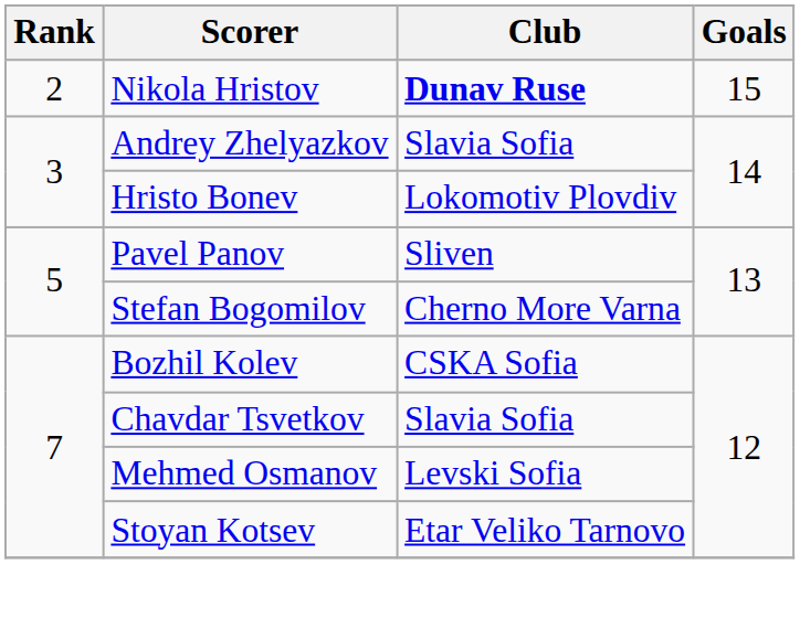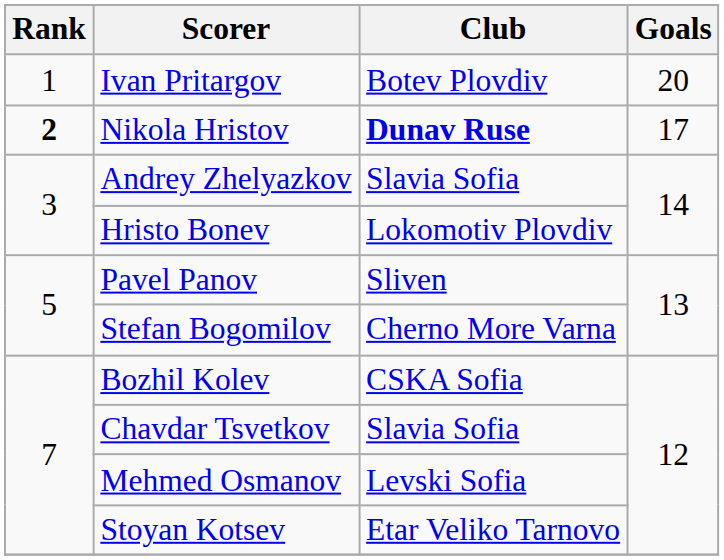+ row: 1 | Ivan Pritargov | Botev Plovdiv | 20
Nikola Hristov | Rank: normal -> bold
Nikola Hristov | Goals: 15 -> 17
